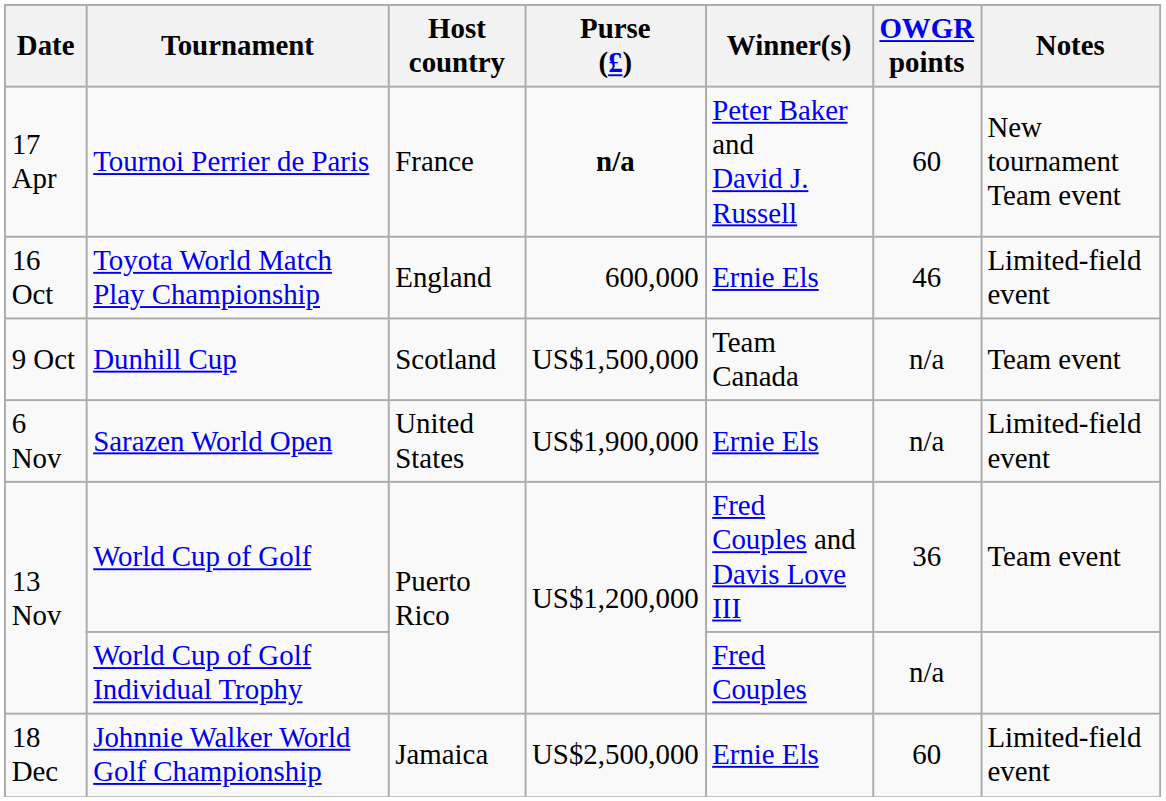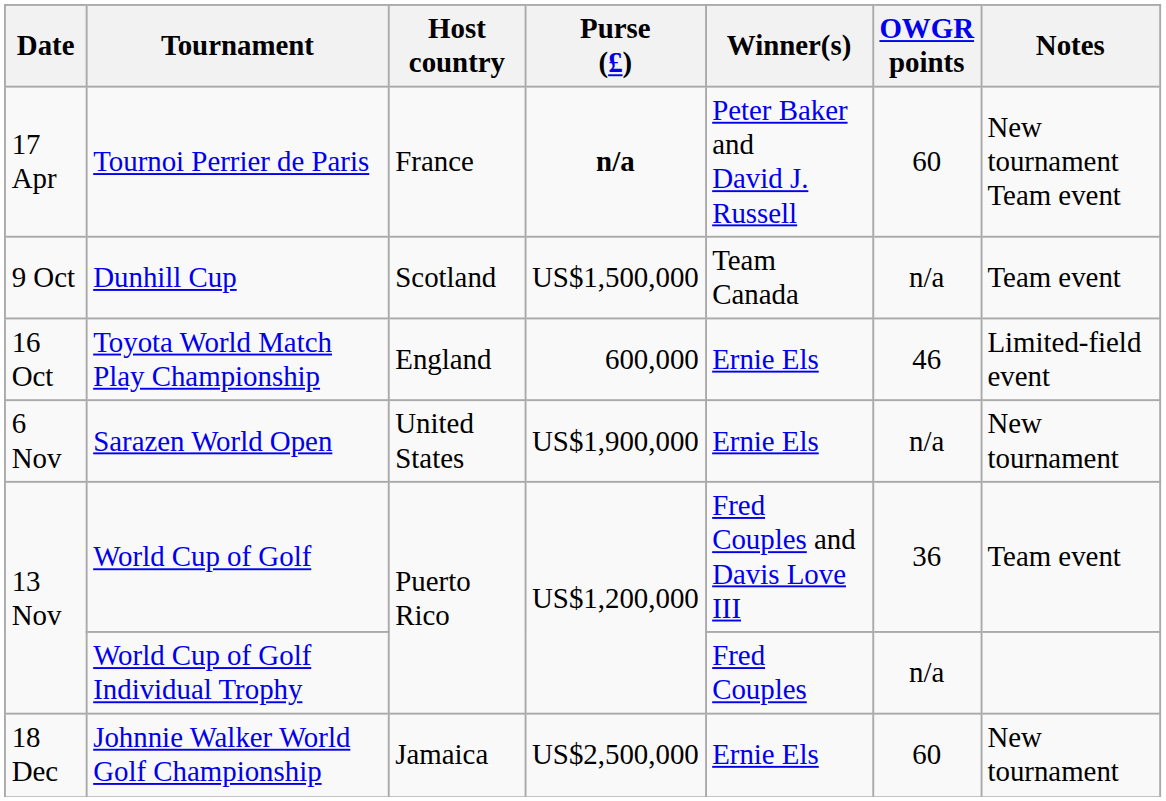rows swapped: Dunhill Cup <-> Toyota World Match Play Championship
Sarazen World Open | Notes: Limited-field event -> New tournament
Johnnie Walker World Golf Championship | Notes: Limited-field event -> New tournament
